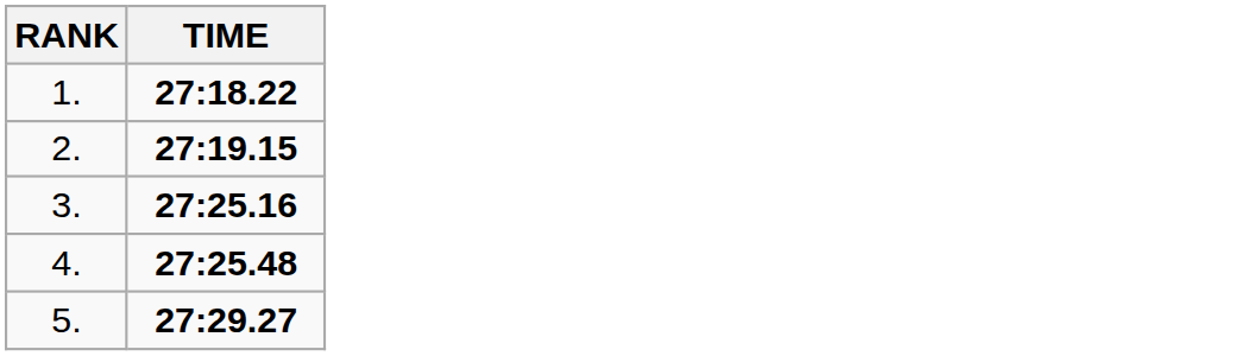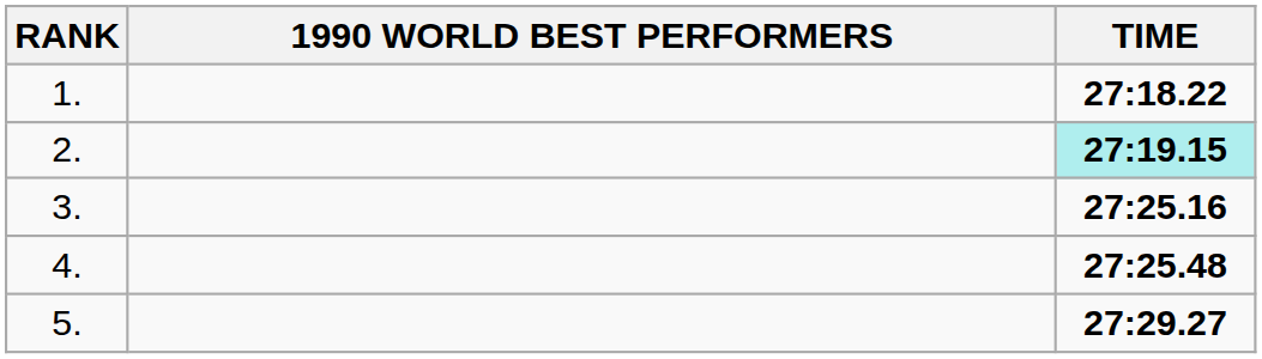+ column: 1990 WORLD BEST PERFORMERS
2. | TIME: no background -> paleturquoise background
